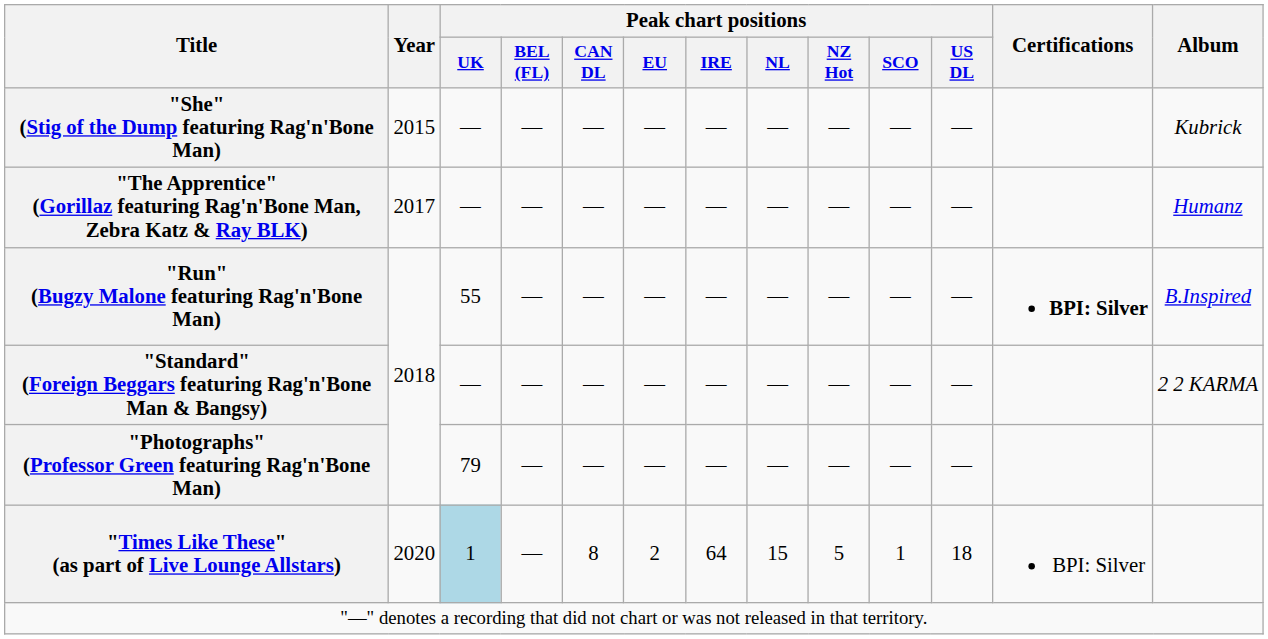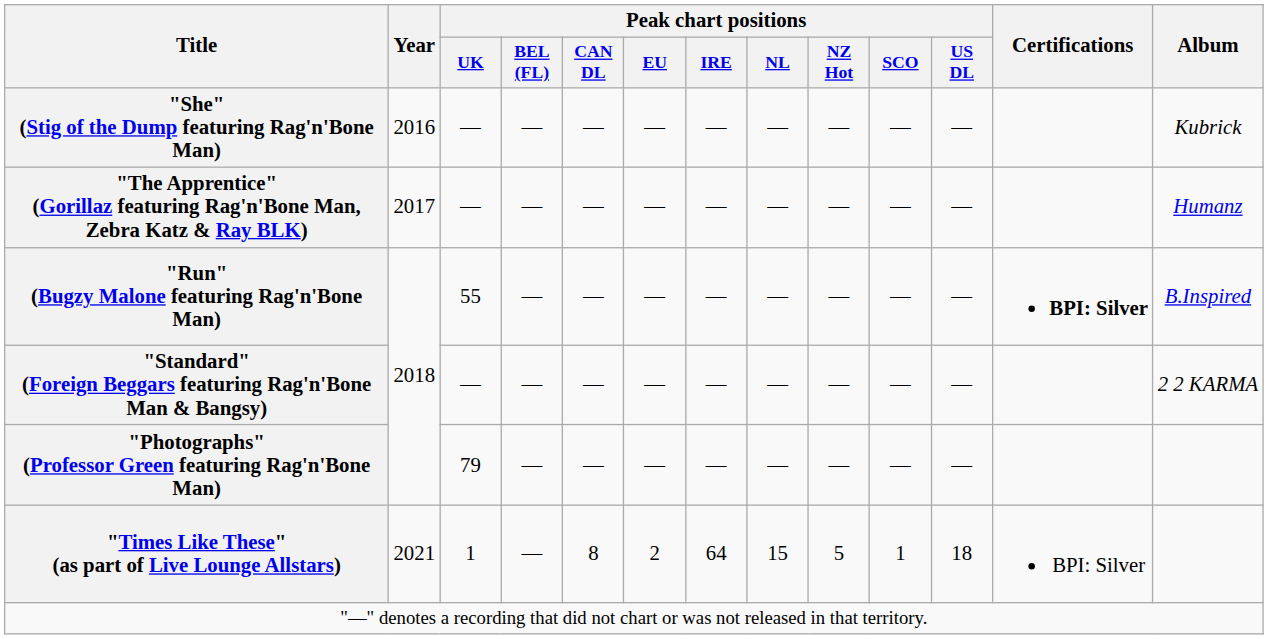"She" (Stig of the Dump featuring Rag'n'Bone Man) | Year: 2015 -> 2016
"Times Like These" (as part of Live Lounge Allstars) | Year: 2020 -> 2021
"Times Like These" (as part of Live Lounge Allstars) | Peak chart positions / UK: lightblue background -> no background
